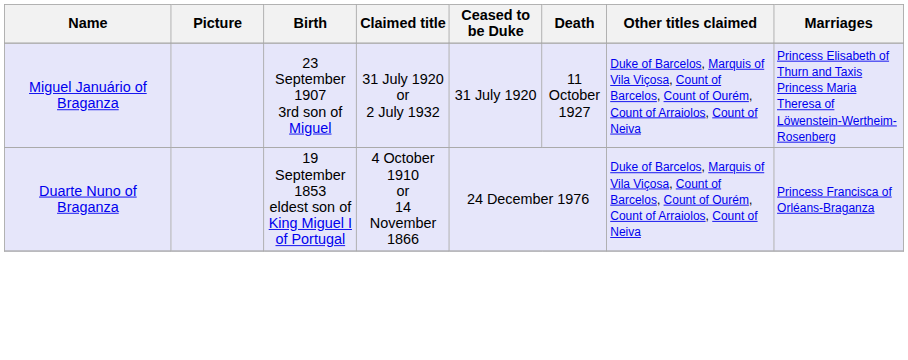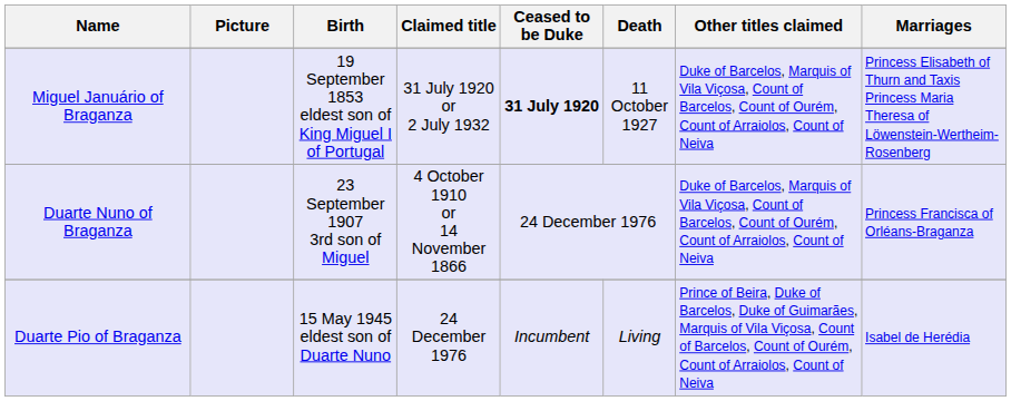Miguel Januário of Braganza | Birth: 23 September 1907 3rd son of Miguel -> 19 September 1853 eldest son of King Miguel I of Portugal
Miguel Januário of Braganza | Ceased to be Duke: normal -> bold
Duarte Nuno of Braganza | Birth: 19 September 1853 eldest son of King Miguel I of Portugal -> 23 September 1907 3rd son of Miguel
+ row: Duarte Pio of Braganza | 15 May 1945 eldest son of Duarte Nuno | 24 December 1976 | Incumbent | Living | Prince of Beira, Duke of Barcelos, Duke of Guimarães, Marquis of Vila Viçosa, Count of Barcelos, Count of Ourém, Count of Arraiolos, Count of Neiva | Isabel de Herédia
